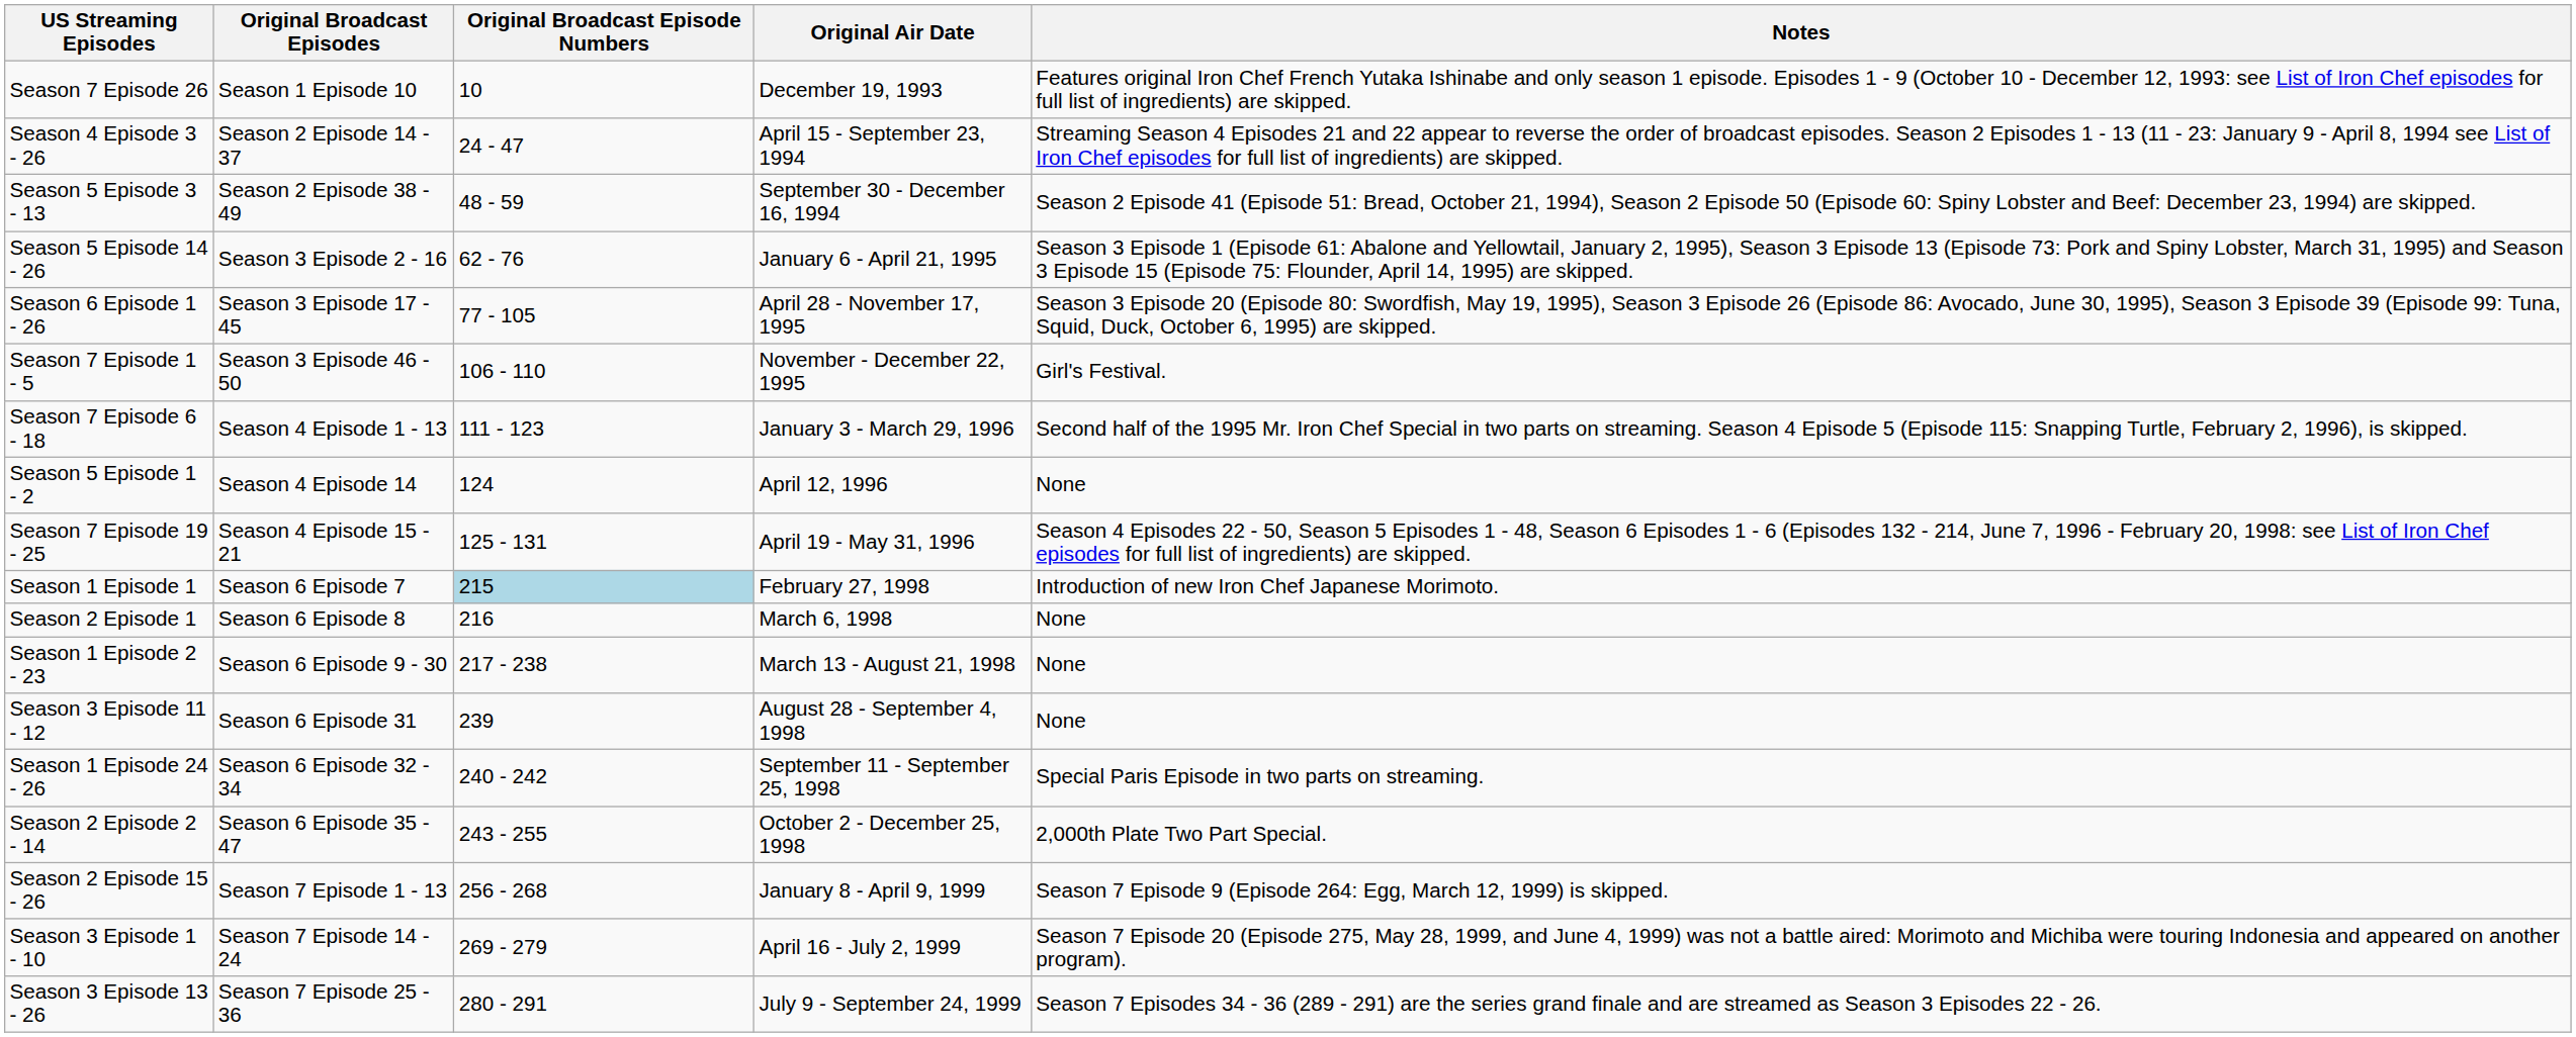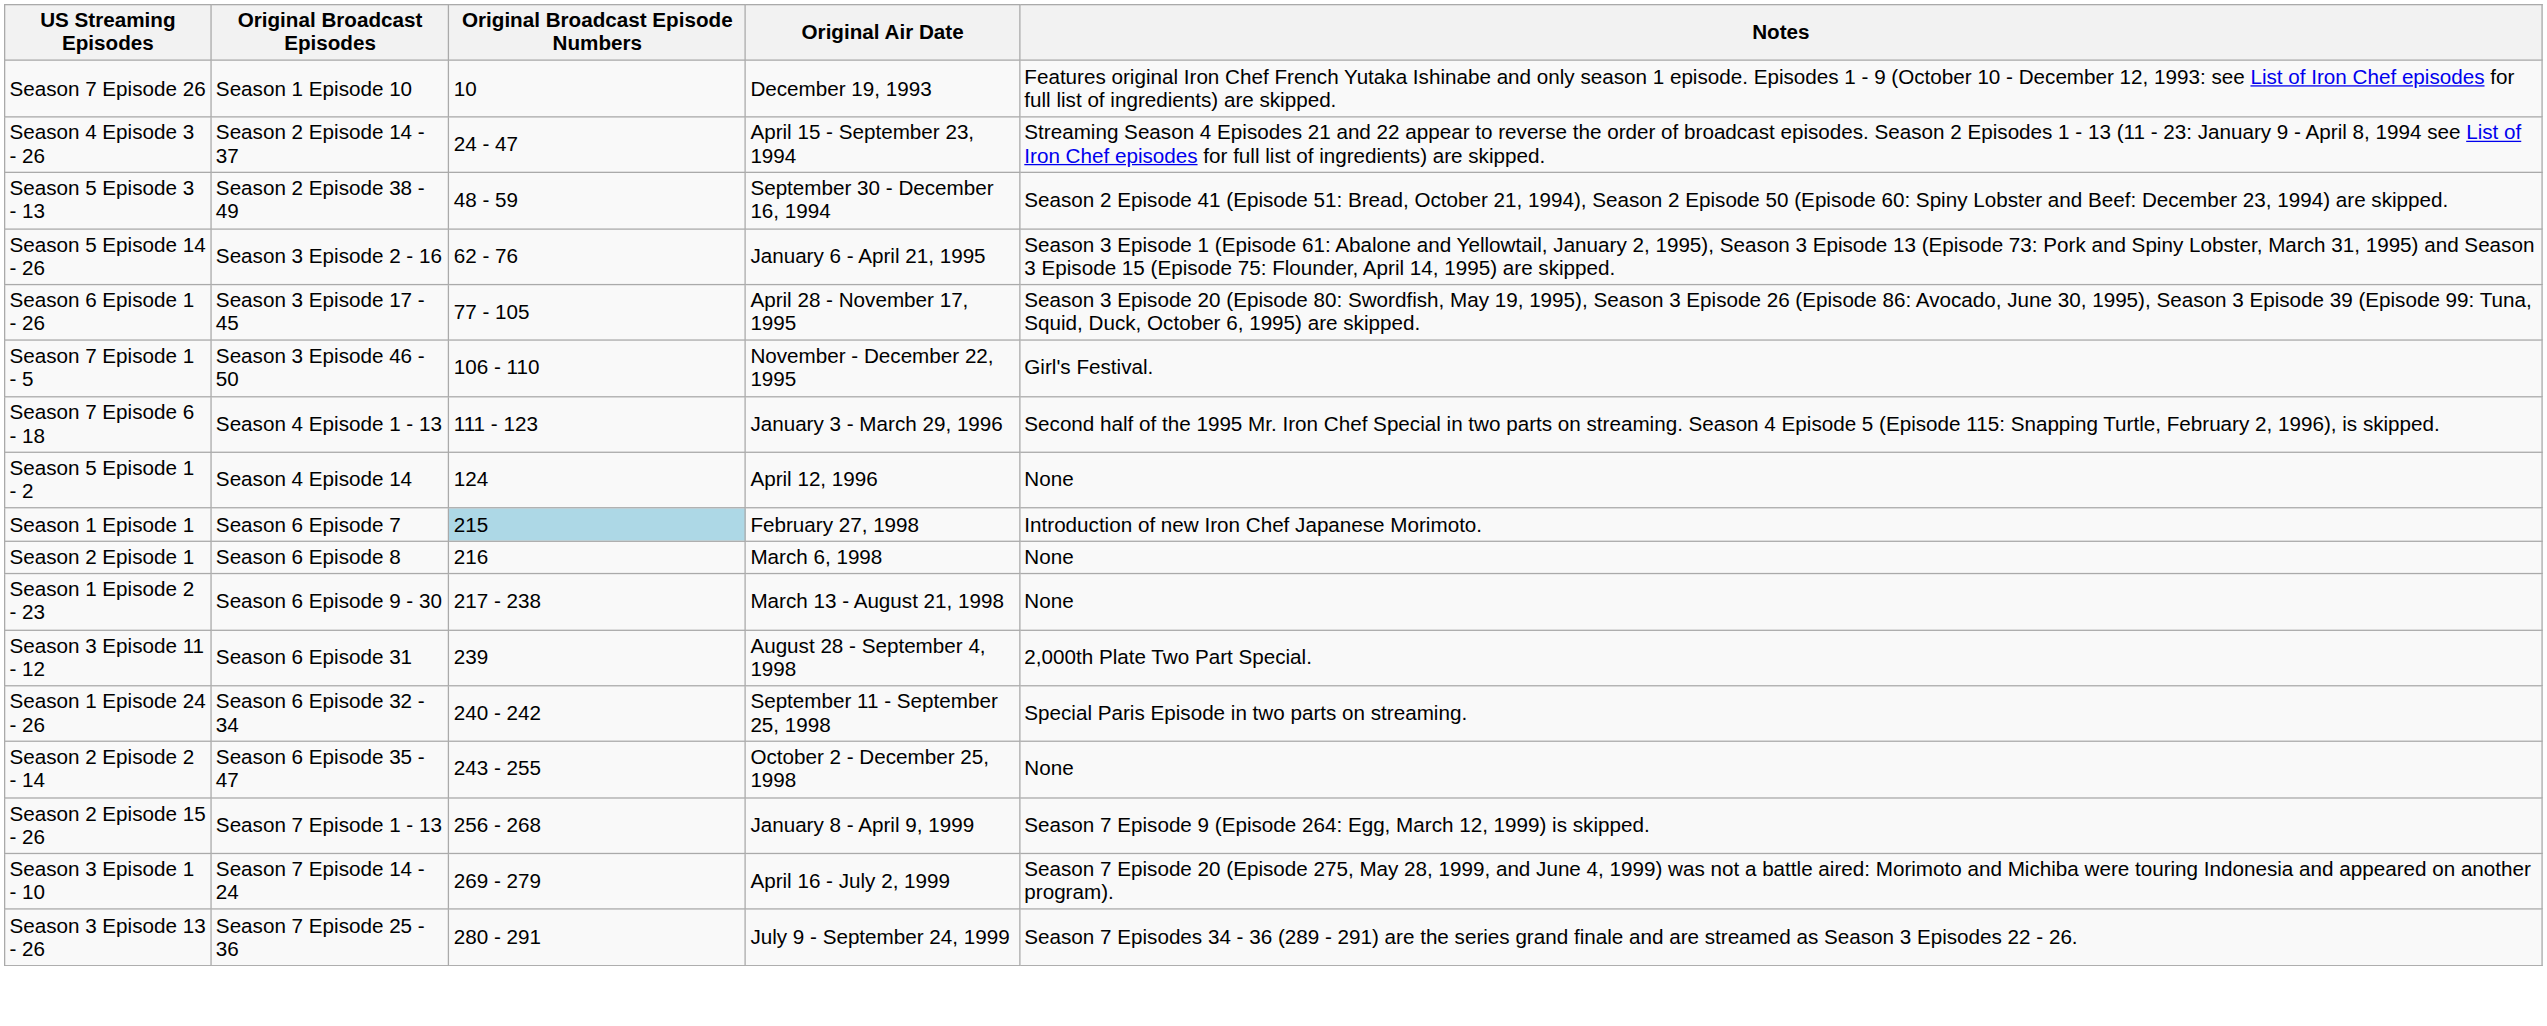- row: Season 7 Episode 19 - 25 | Season 4 Episode 15 - 21 | 125 - 131 | April 19 - May 31, 1996 | Season 4 Episodes 22 - 50, Season 5 Episodes 1 - 48, Season 6 Episodes 1 - 6 (Episodes 132 - 214, June 7, 1996 - February 20, 1998: see List of Iron Chef episodes for full list of ingredients) are skipped.
Season 3 Episode 11 - 12 | Notes: None -> 2,000th Plate Two Part Special.
Season 2 Episode 2 - 14 | Notes: 2,000th Plate Two Part Special. -> None
